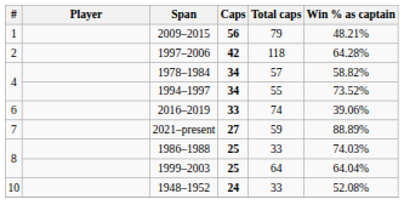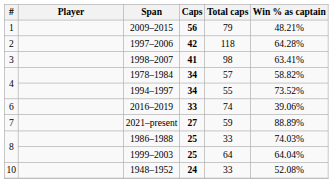+ row: 3 | 1998–2007 | 41 | 98 | 63.41%
